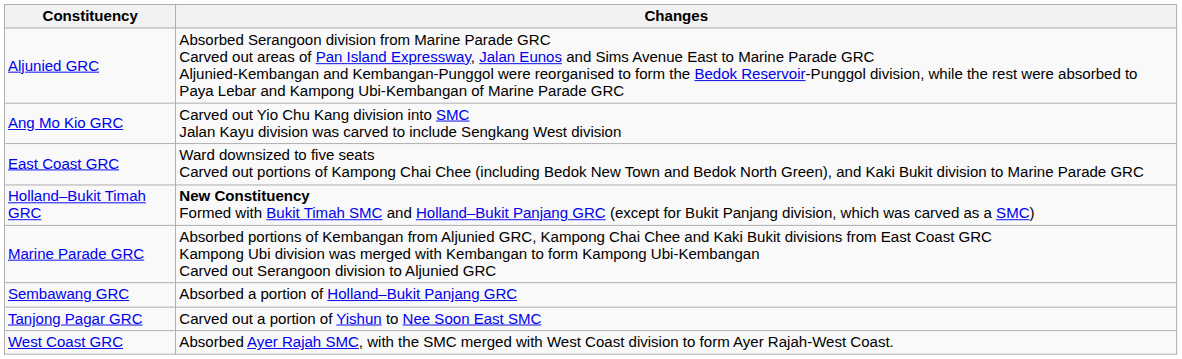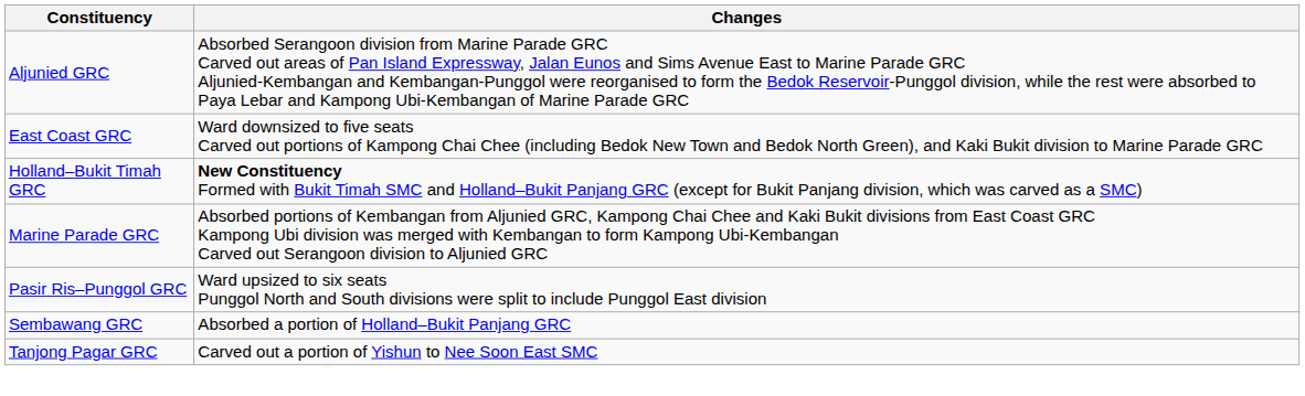- row: Ang Mo Kio GRC | Carved out Yio Chu Kang division into SMC Jalan Kayu division was carved to include Sengkang West division
+ row: Pasir Ris–Punggol GRC | Ward upsized to six seats Punggol North and South divisions were split to include Punggol East division
- row: West Coast GRC | Absorbed Ayer Rajah SMC, with the SMC merged with West Coast division to form Ayer Rajah-West Coast.
